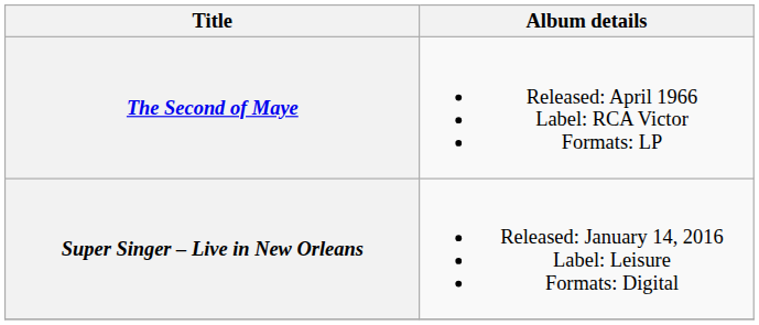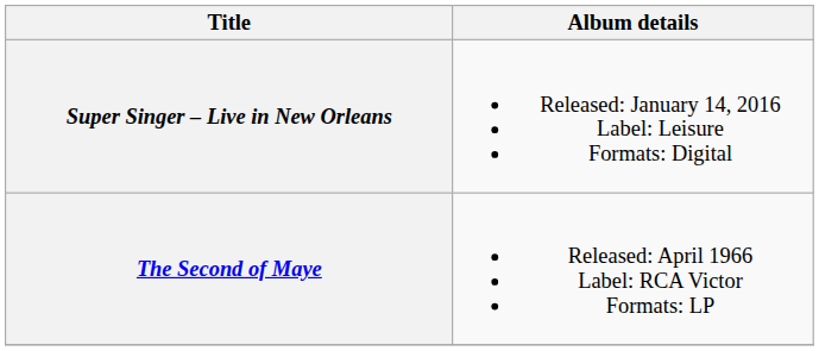rows swapped: The Second of Maye <-> Super Singer – Live in New Orleans
